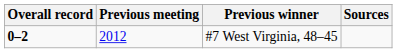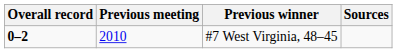#7 West Virginia, 48–45 | Previous meeting: 2012 -> 2010
